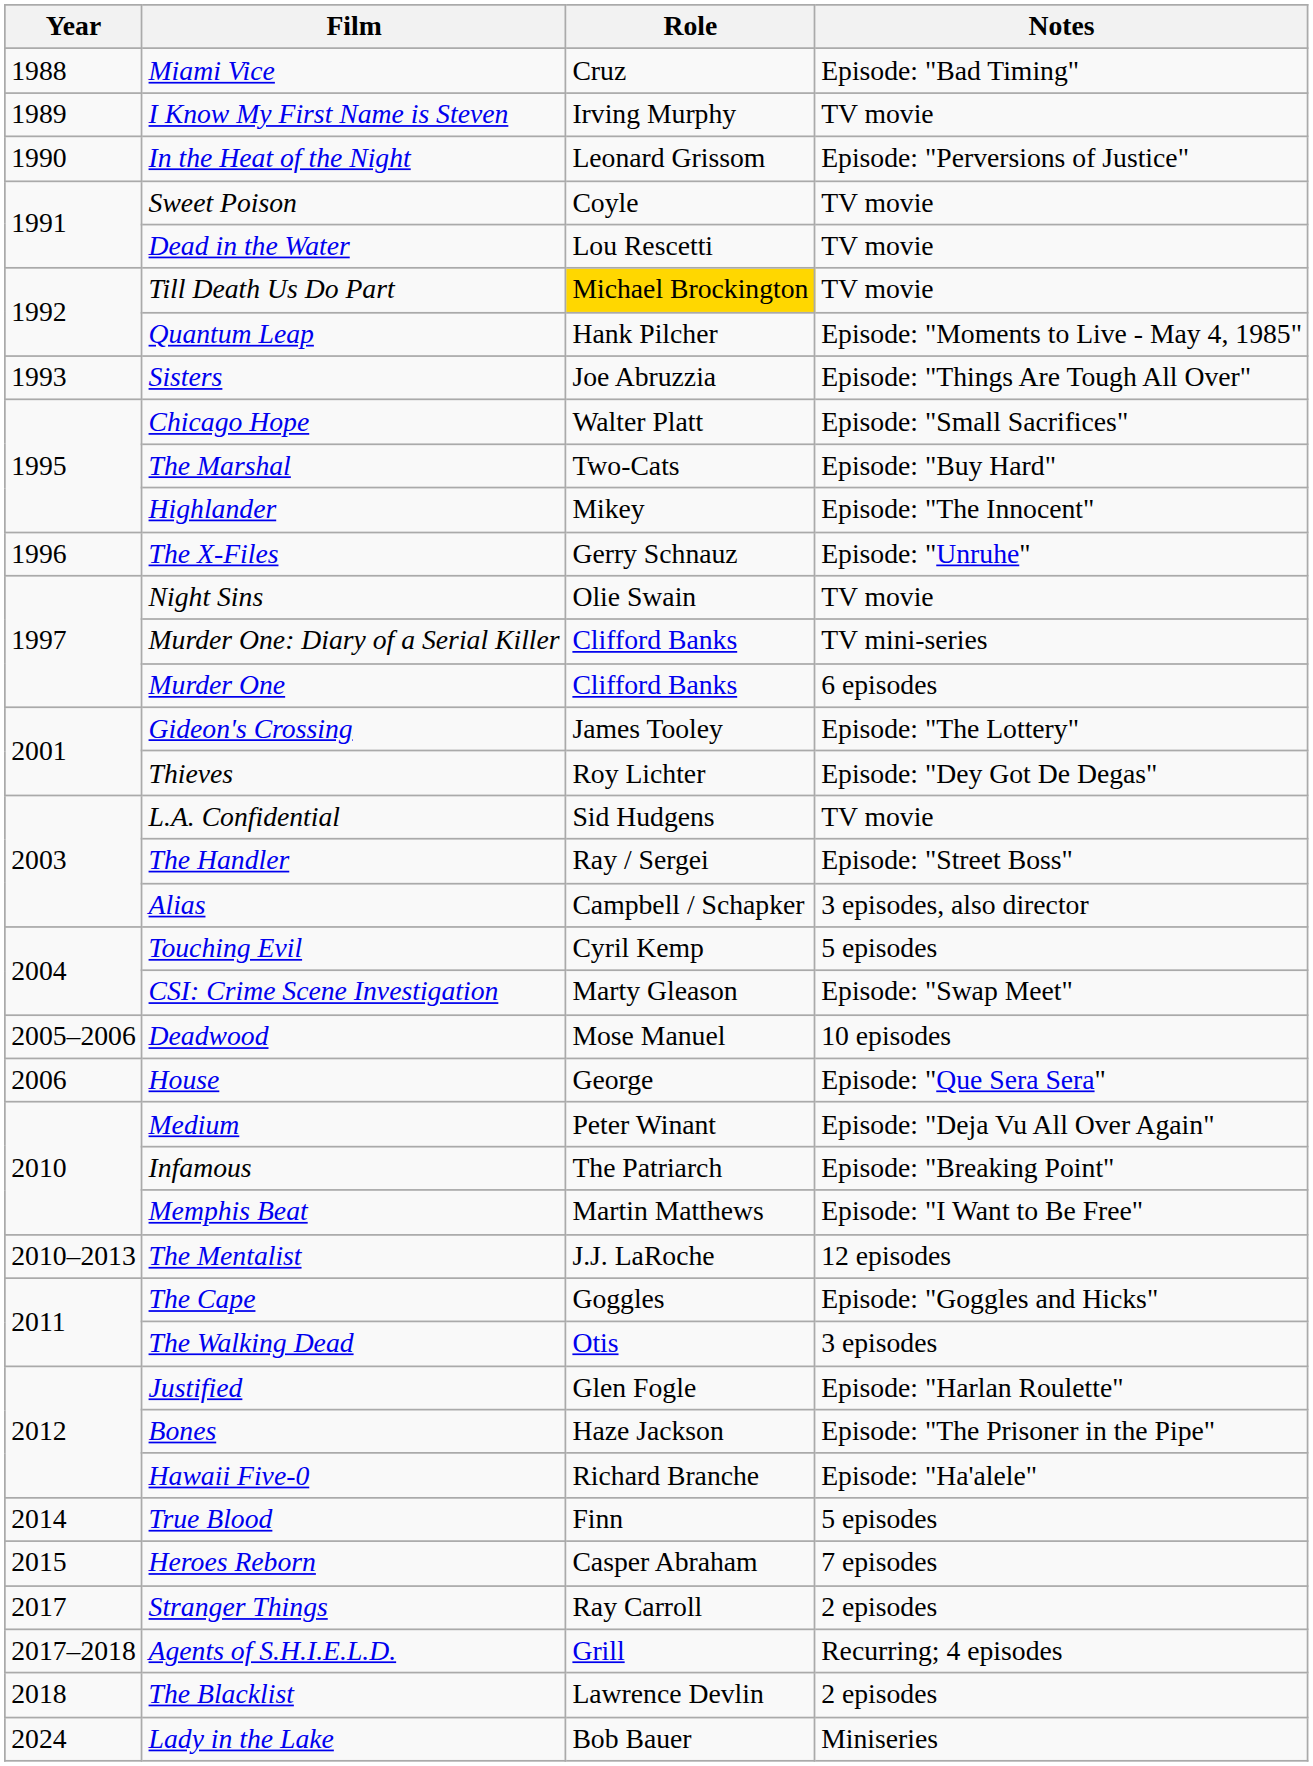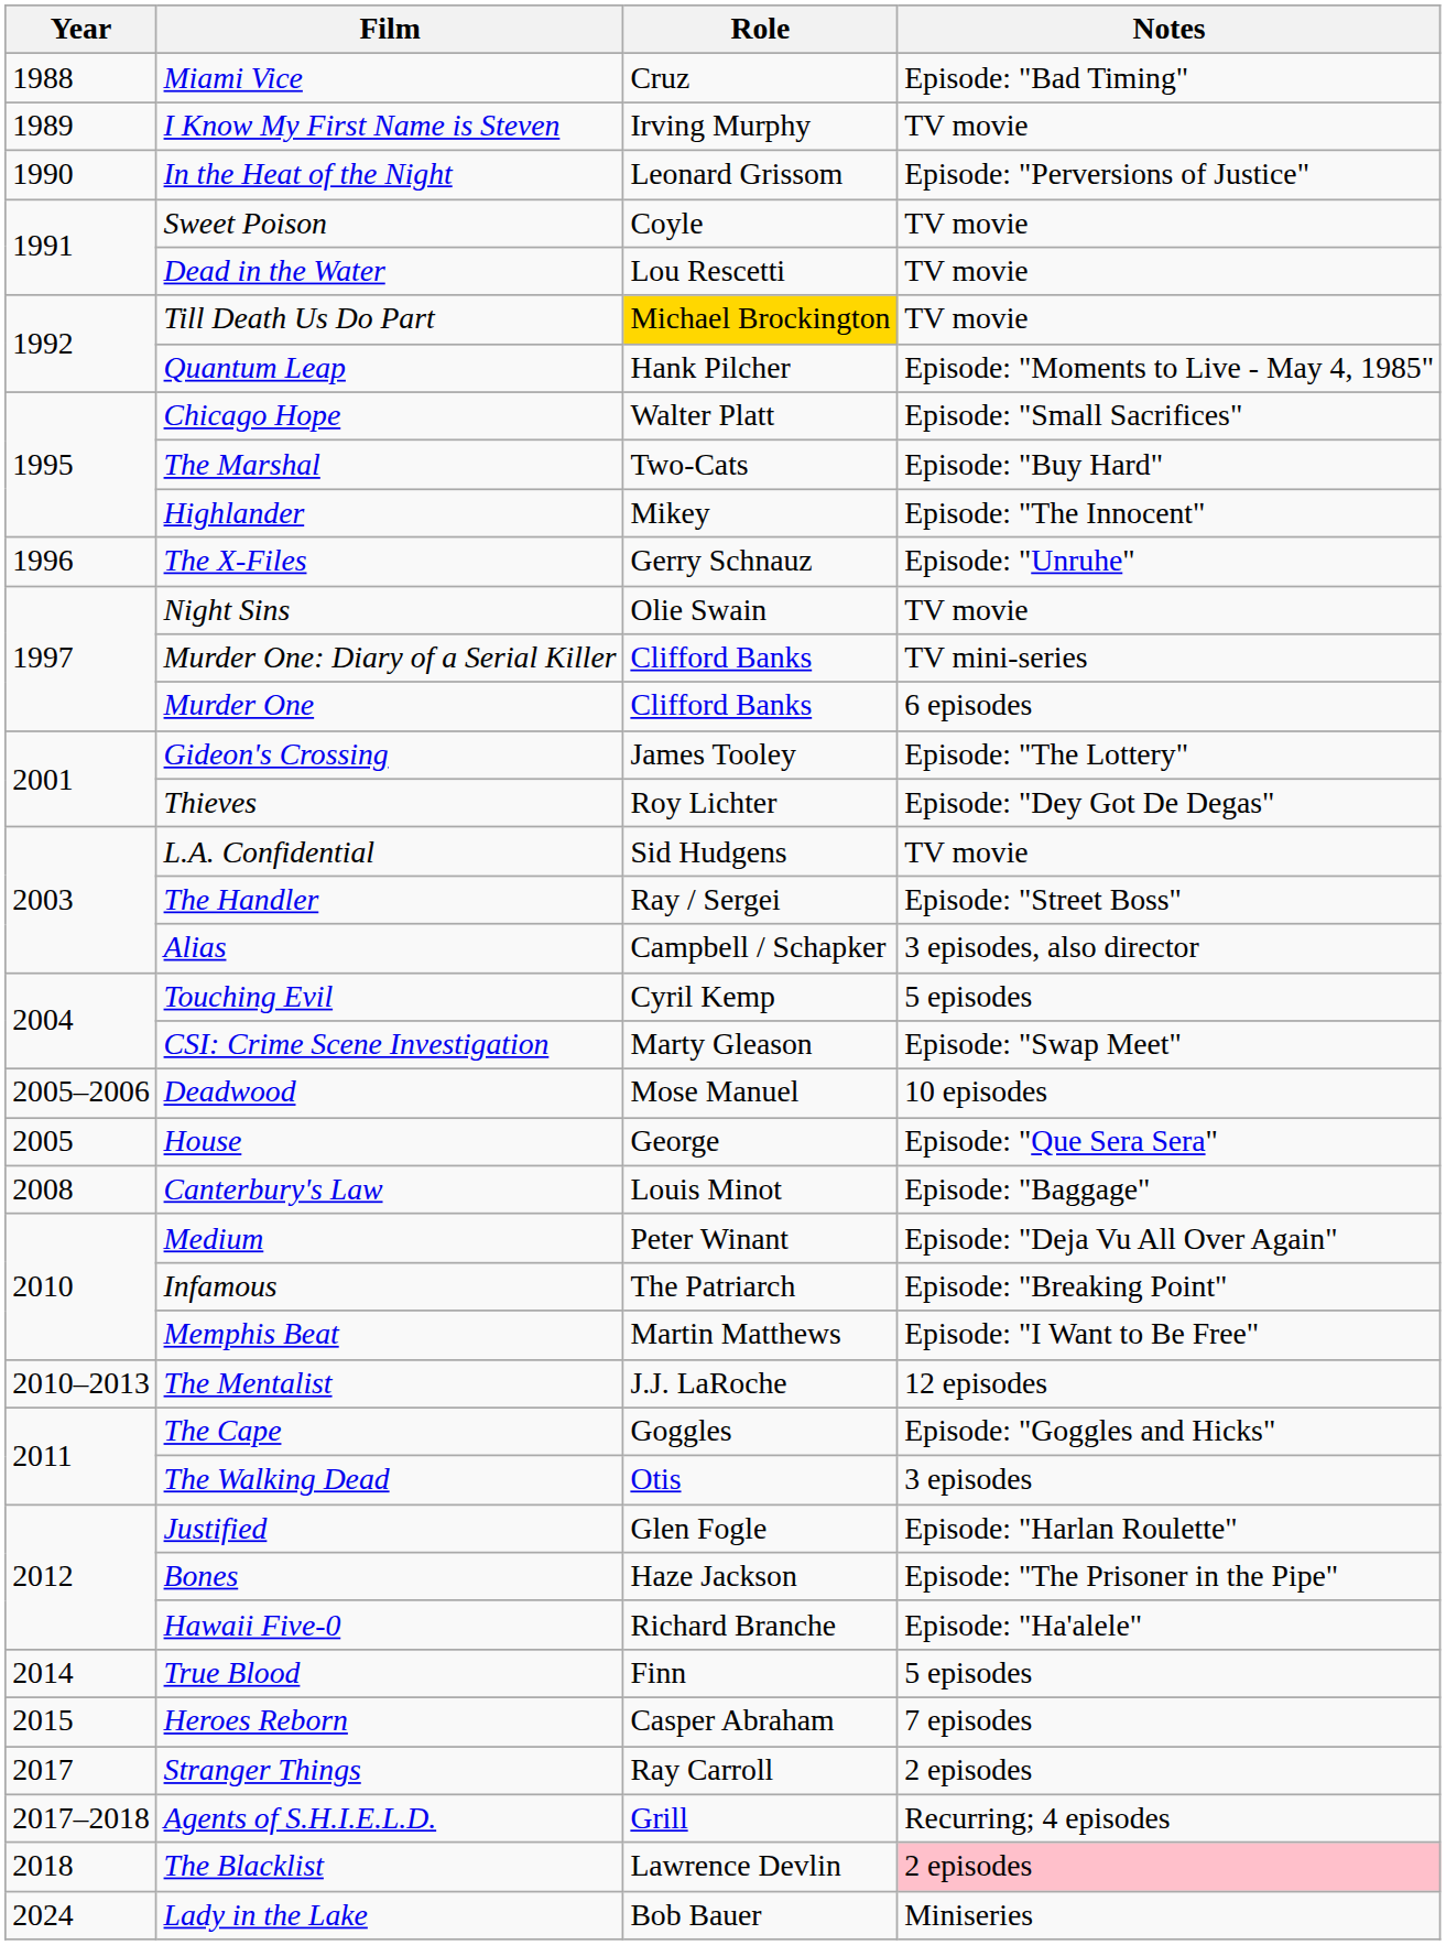- row: 1993 | Sisters | Joe Abruzzia | Episode: "Things Are Tough All Over"
House | Year: 2006 -> 2005
+ row: 2008 | Canterbury's Law | Louis Minot | Episode: "Baggage"
The Blacklist | Notes: no background -> pink background
